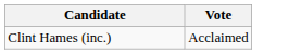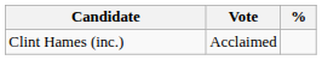+ column: %
